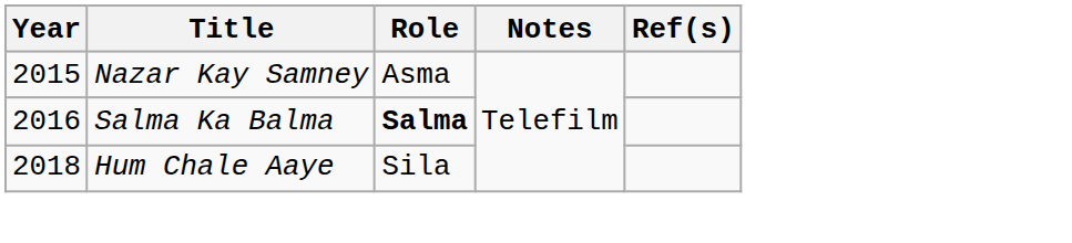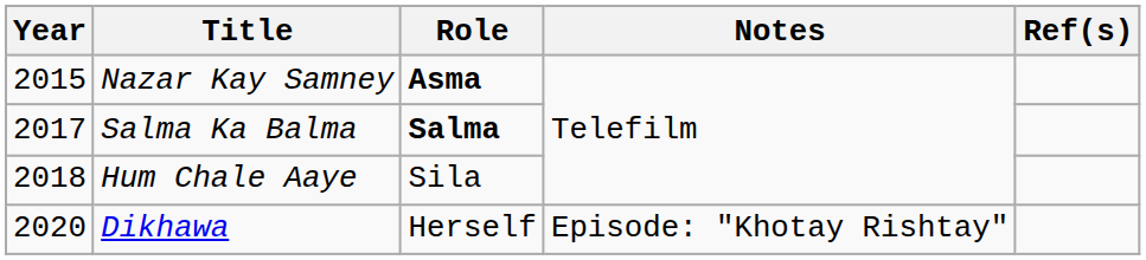Nazar Kay Samney | Role: normal -> bold
Salma Ka Balma | Year: 2016 -> 2017
+ row: 2020 | Dikhawa | Herself | Episode: "Khotay Rishtay"
